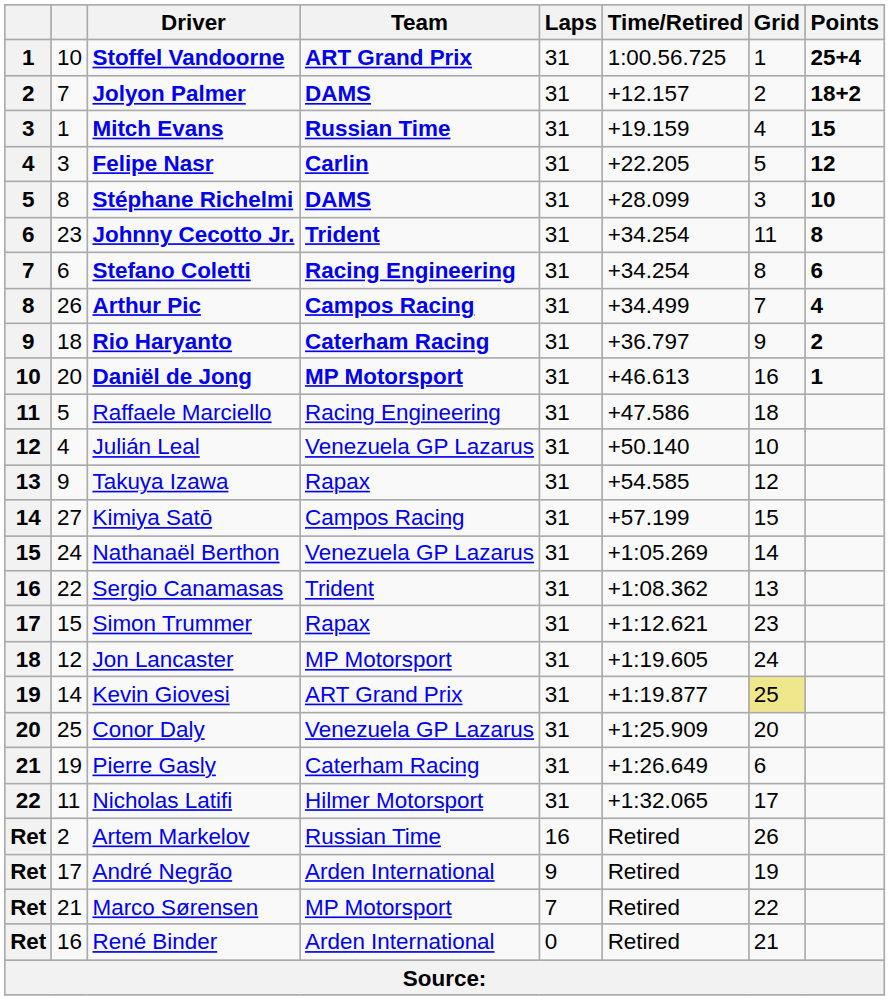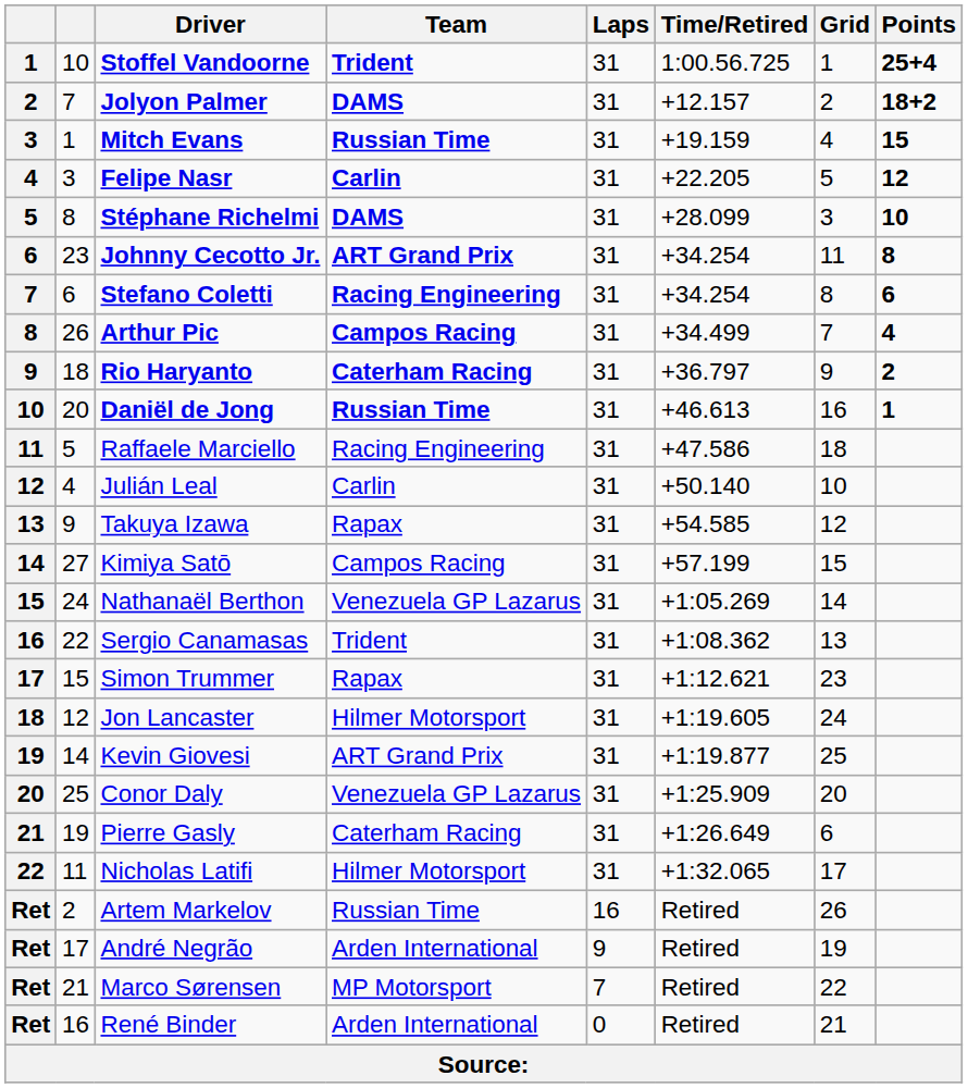Stoffel Vandoorne | Team: ART Grand Prix -> Trident
Johnny Cecotto Jr. | Team: Trident -> ART Grand Prix
Daniël de Jong | Team: MP Motorsport -> Russian Time
Julián Leal | Team: Venezuela GP Lazarus -> Carlin
Jon Lancaster | Team: MP Motorsport -> Hilmer Motorsport
Kevin Giovesi | Grid: khaki background -> no background
